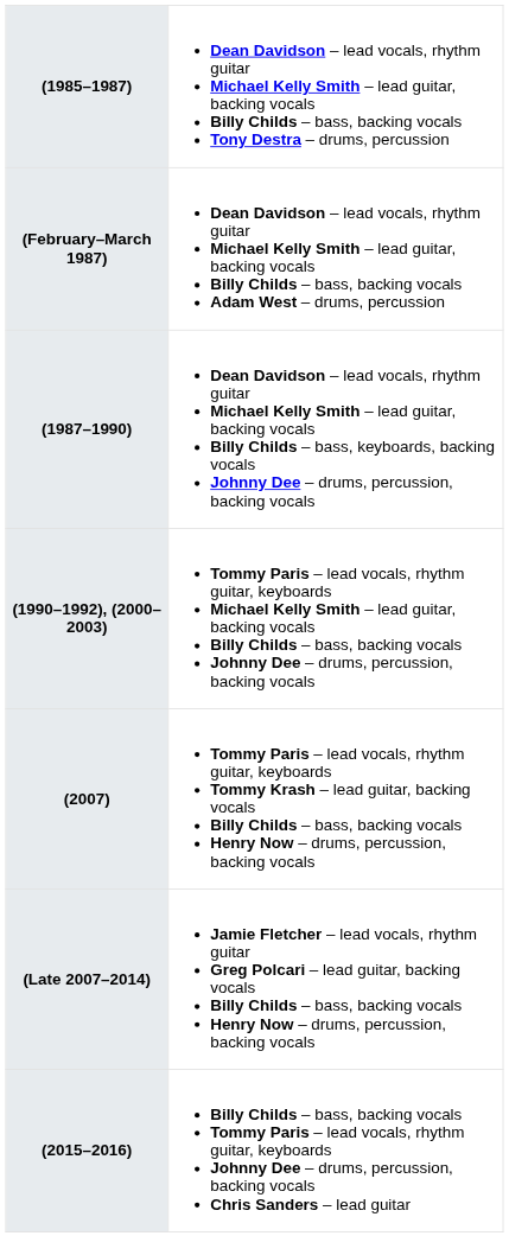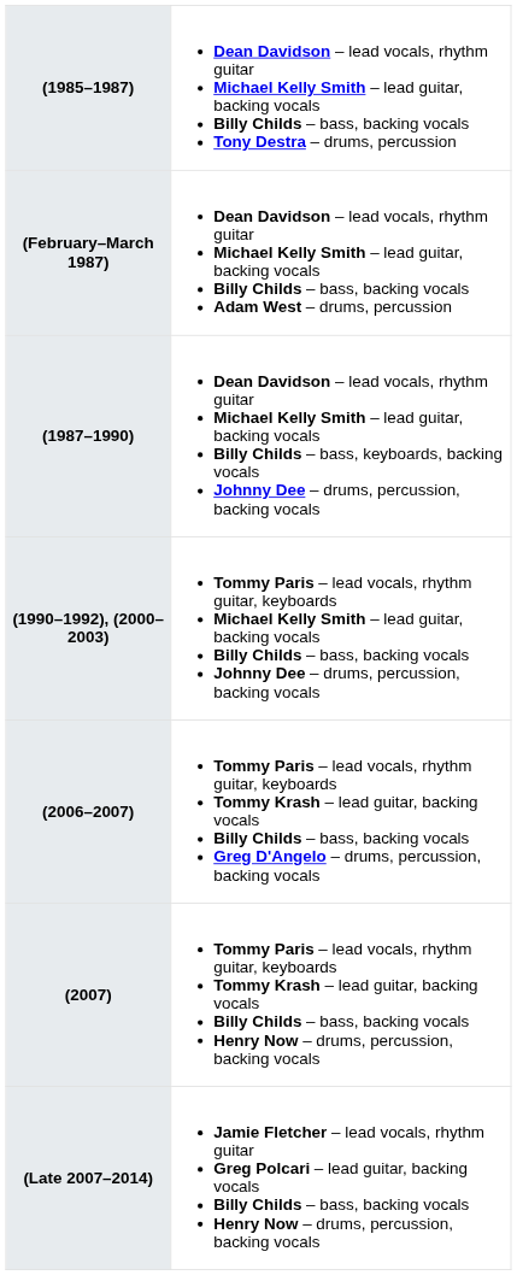+ row: (2006–2007) | Tommy Paris – lead vocals, rhythm guitar, keyboards Tommy Krash – lead guitar, backing vocals Billy Childs – bass, backing vocals Greg D'Angelo – drums, percussion, backing vocals
- row: (2015–2016) | Billy Childs – bass, backing vocals Tommy Paris – lead vocals, rhythm guitar, keyboards Johnny Dee – drums, percussion, backing vocals Chris Sanders – lead guitar
